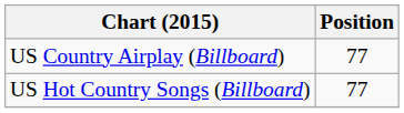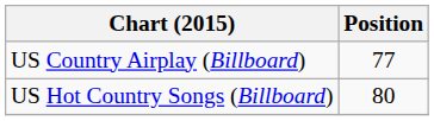US Hot Country Songs (Billboard) | Position: 77 -> 80
